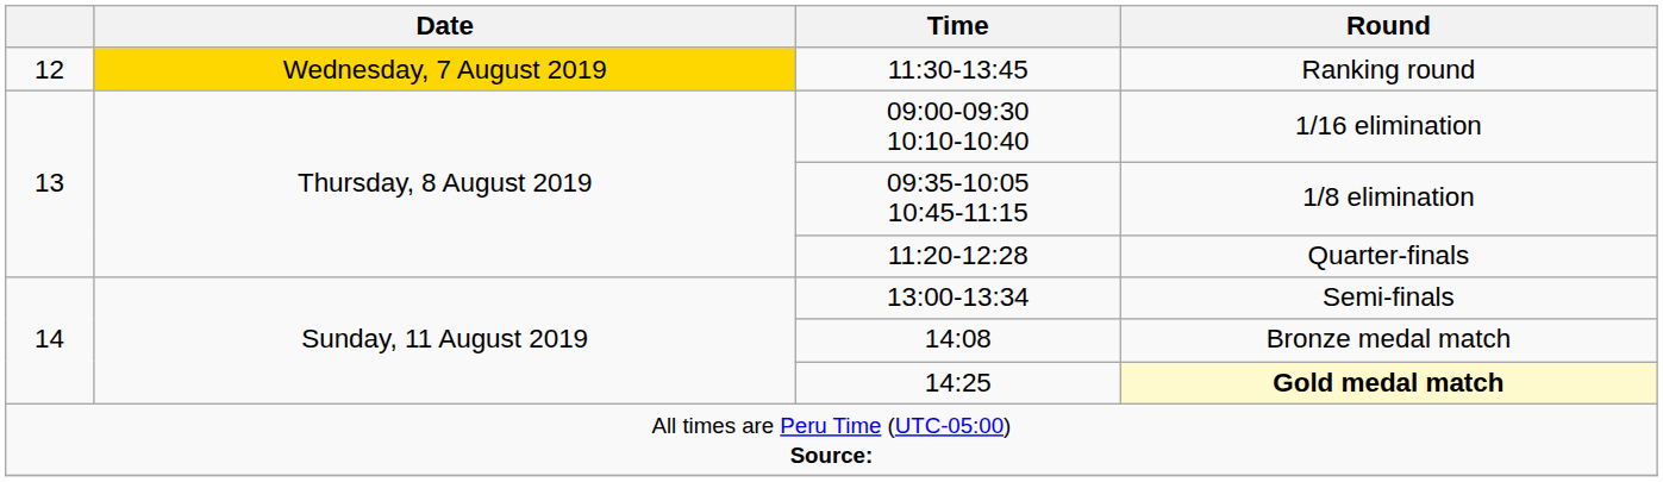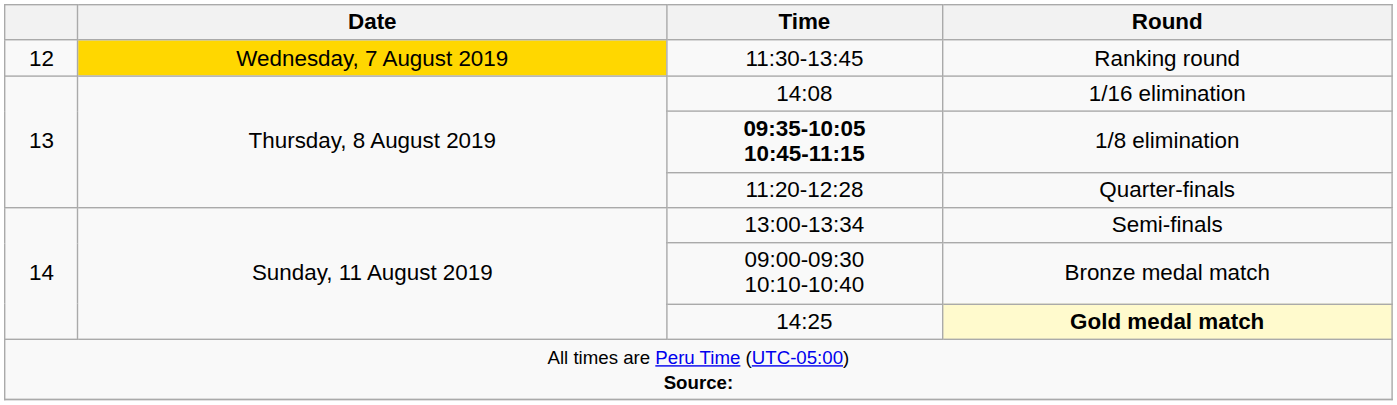1/16 elimination | Time: 09:00-09:30 10:10-10:40 -> 14:08
1/8 elimination | Time: normal -> bold
Bronze medal match | Time: 14:08 -> 09:00-09:30 10:10-10:40
